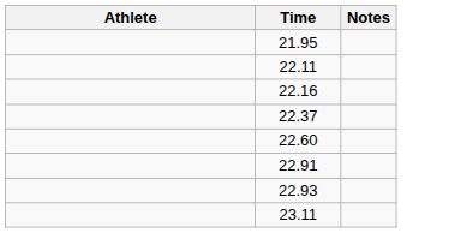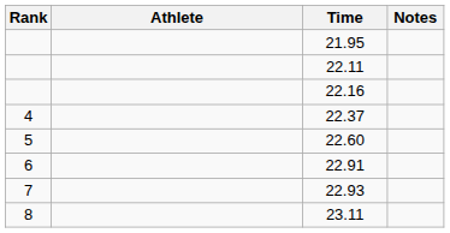+ column: Rank | 4 | 5 | 6 | 7 | 8
